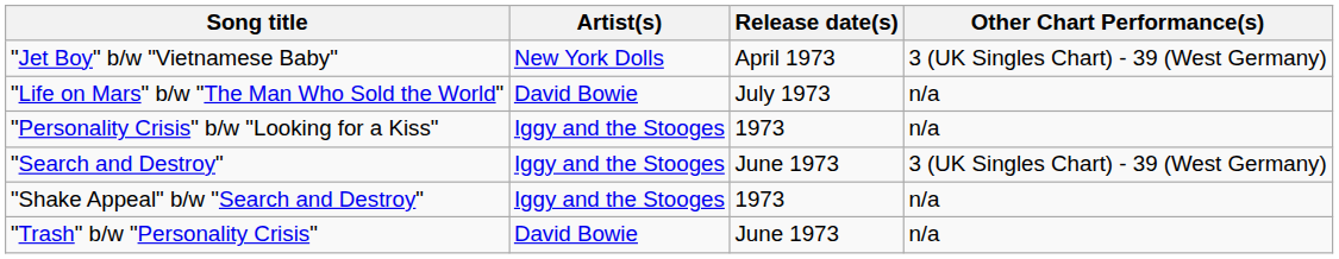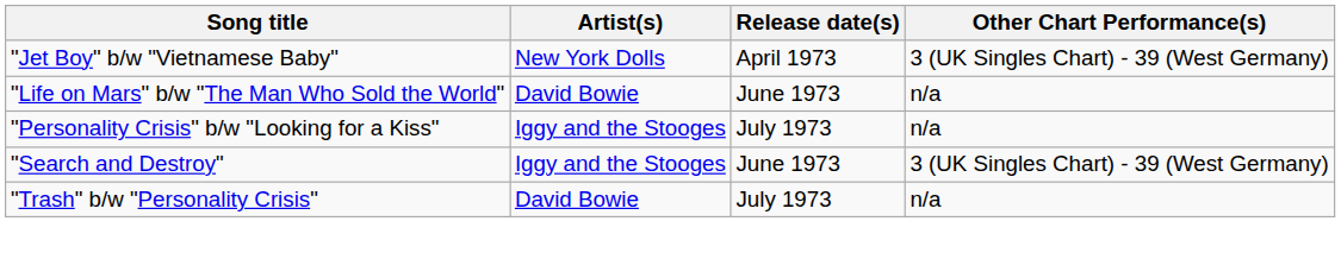"Life on Mars" b/w "The Man Who Sold the World" | Release date(s): July 1973 -> June 1973
"Personality Crisis" b/w "Looking for a Kiss" | Release date(s): 1973 -> July 1973
- row: "Shake Appeal" b/w "Search and Destroy" | Iggy and the Stooges | 1973 | n/a
"Trash" b/w "Personality Crisis" | Release date(s): June 1973 -> July 1973
